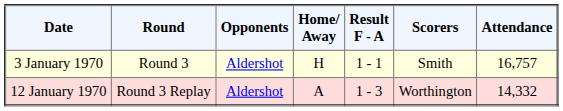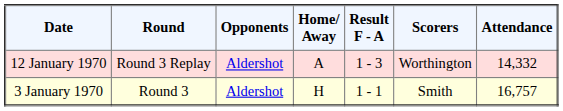rows swapped: 3 January 1970 <-> 12 January 1970
